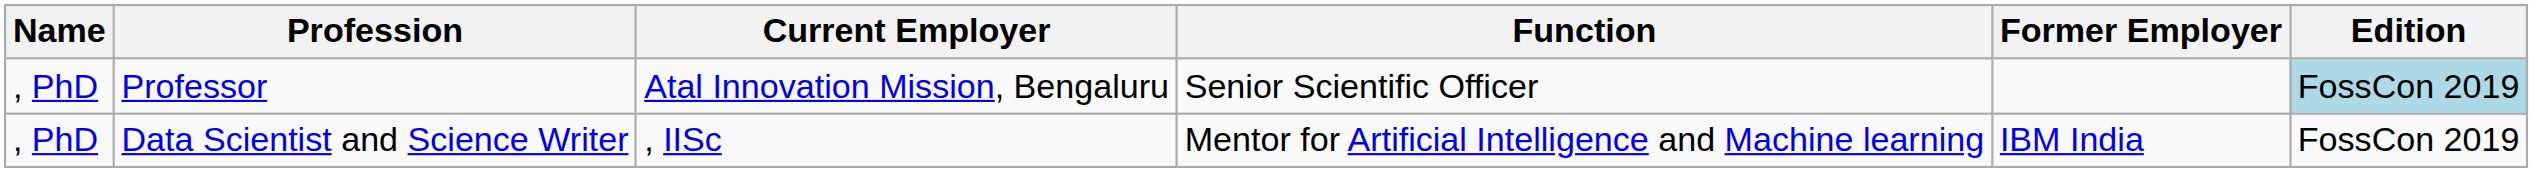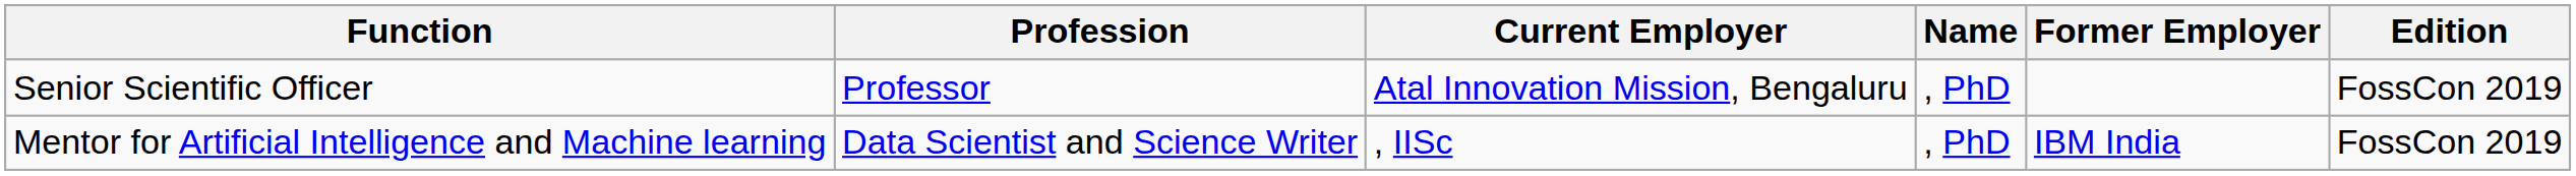columns swapped: Name <-> Function
Professor | Edition: lightblue background -> no background
